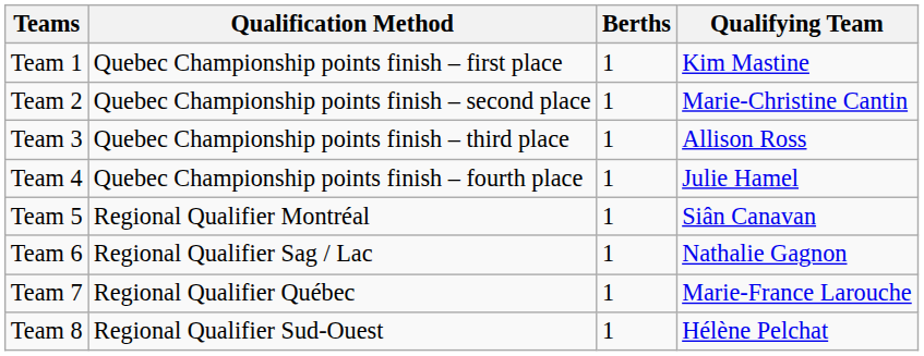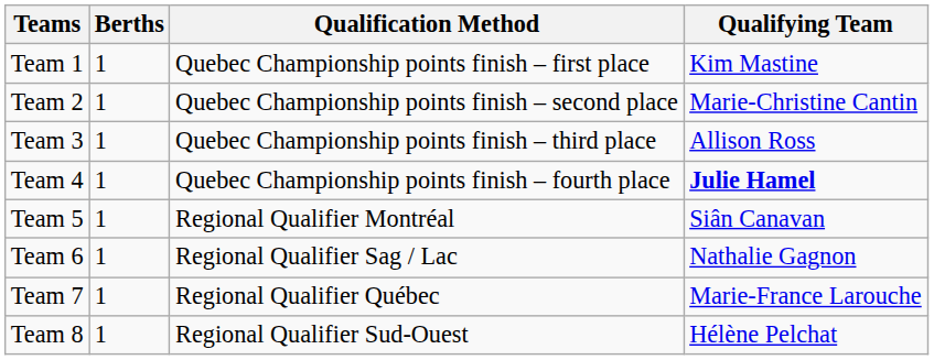columns swapped: Qualification Method <-> Berths
Team 4 | Qualifying Team: normal -> bold
